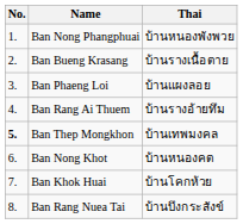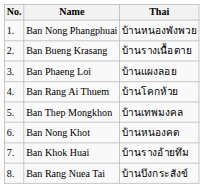Ban Rang Ai Thuem | Thai: บ้านรางอ้ายทึม -> บ้านโคกห้วย
Ban Thep Mongkhon | No.: bold -> normal
Ban Khok Huai | Thai: บ้านโคกห้วย -> บ้านรางอ้ายทึม
